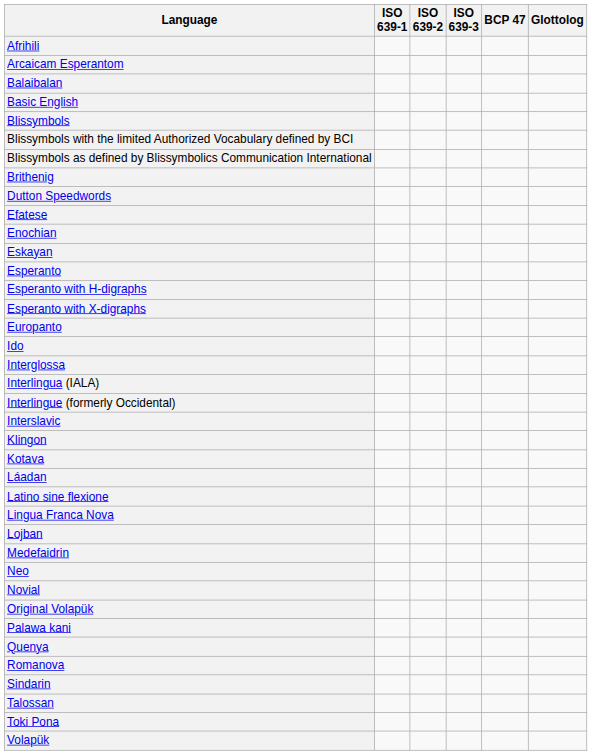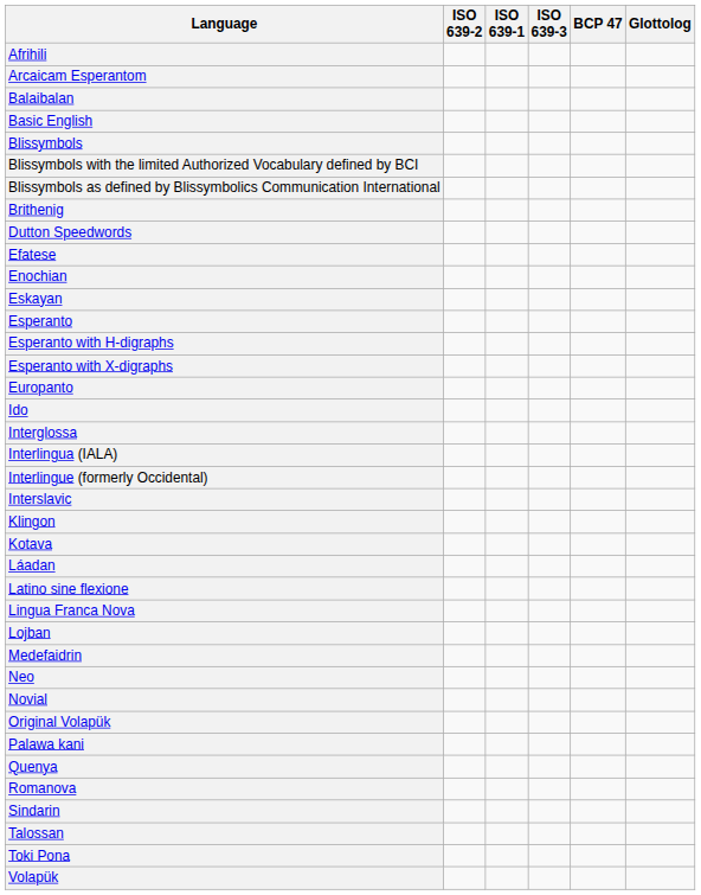columns swapped: ISO 639-1 <-> ISO 639-2
